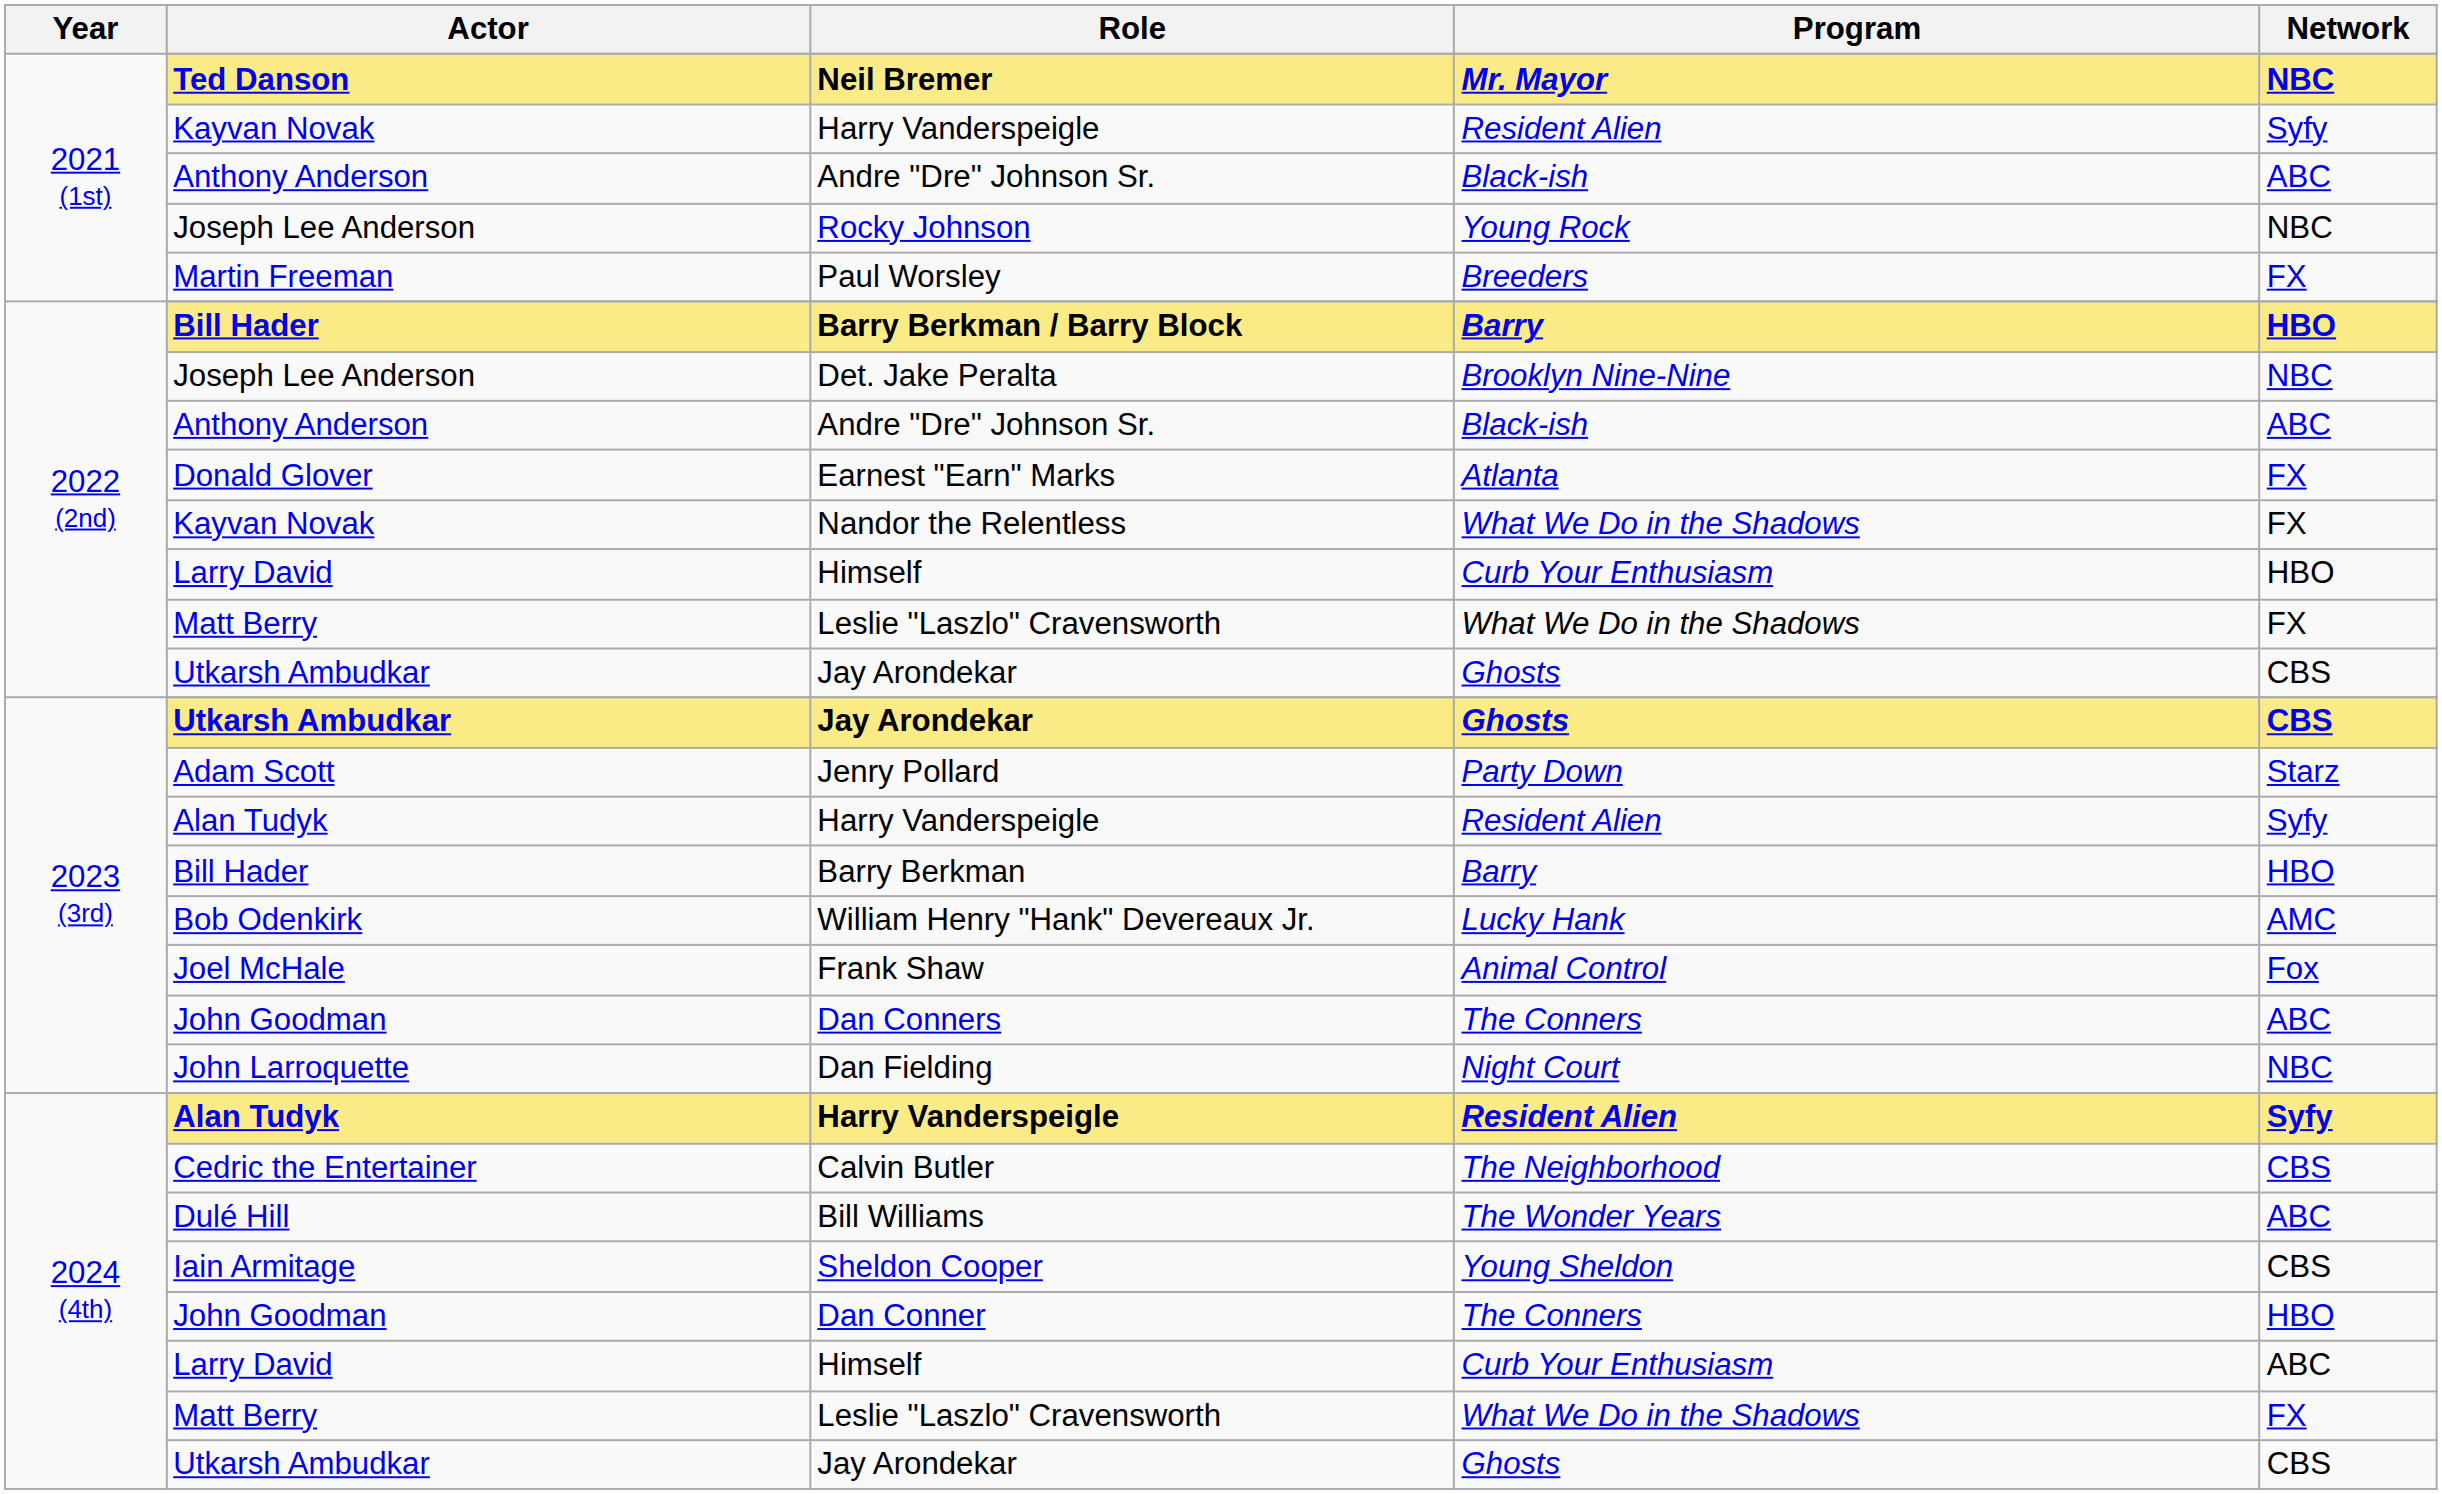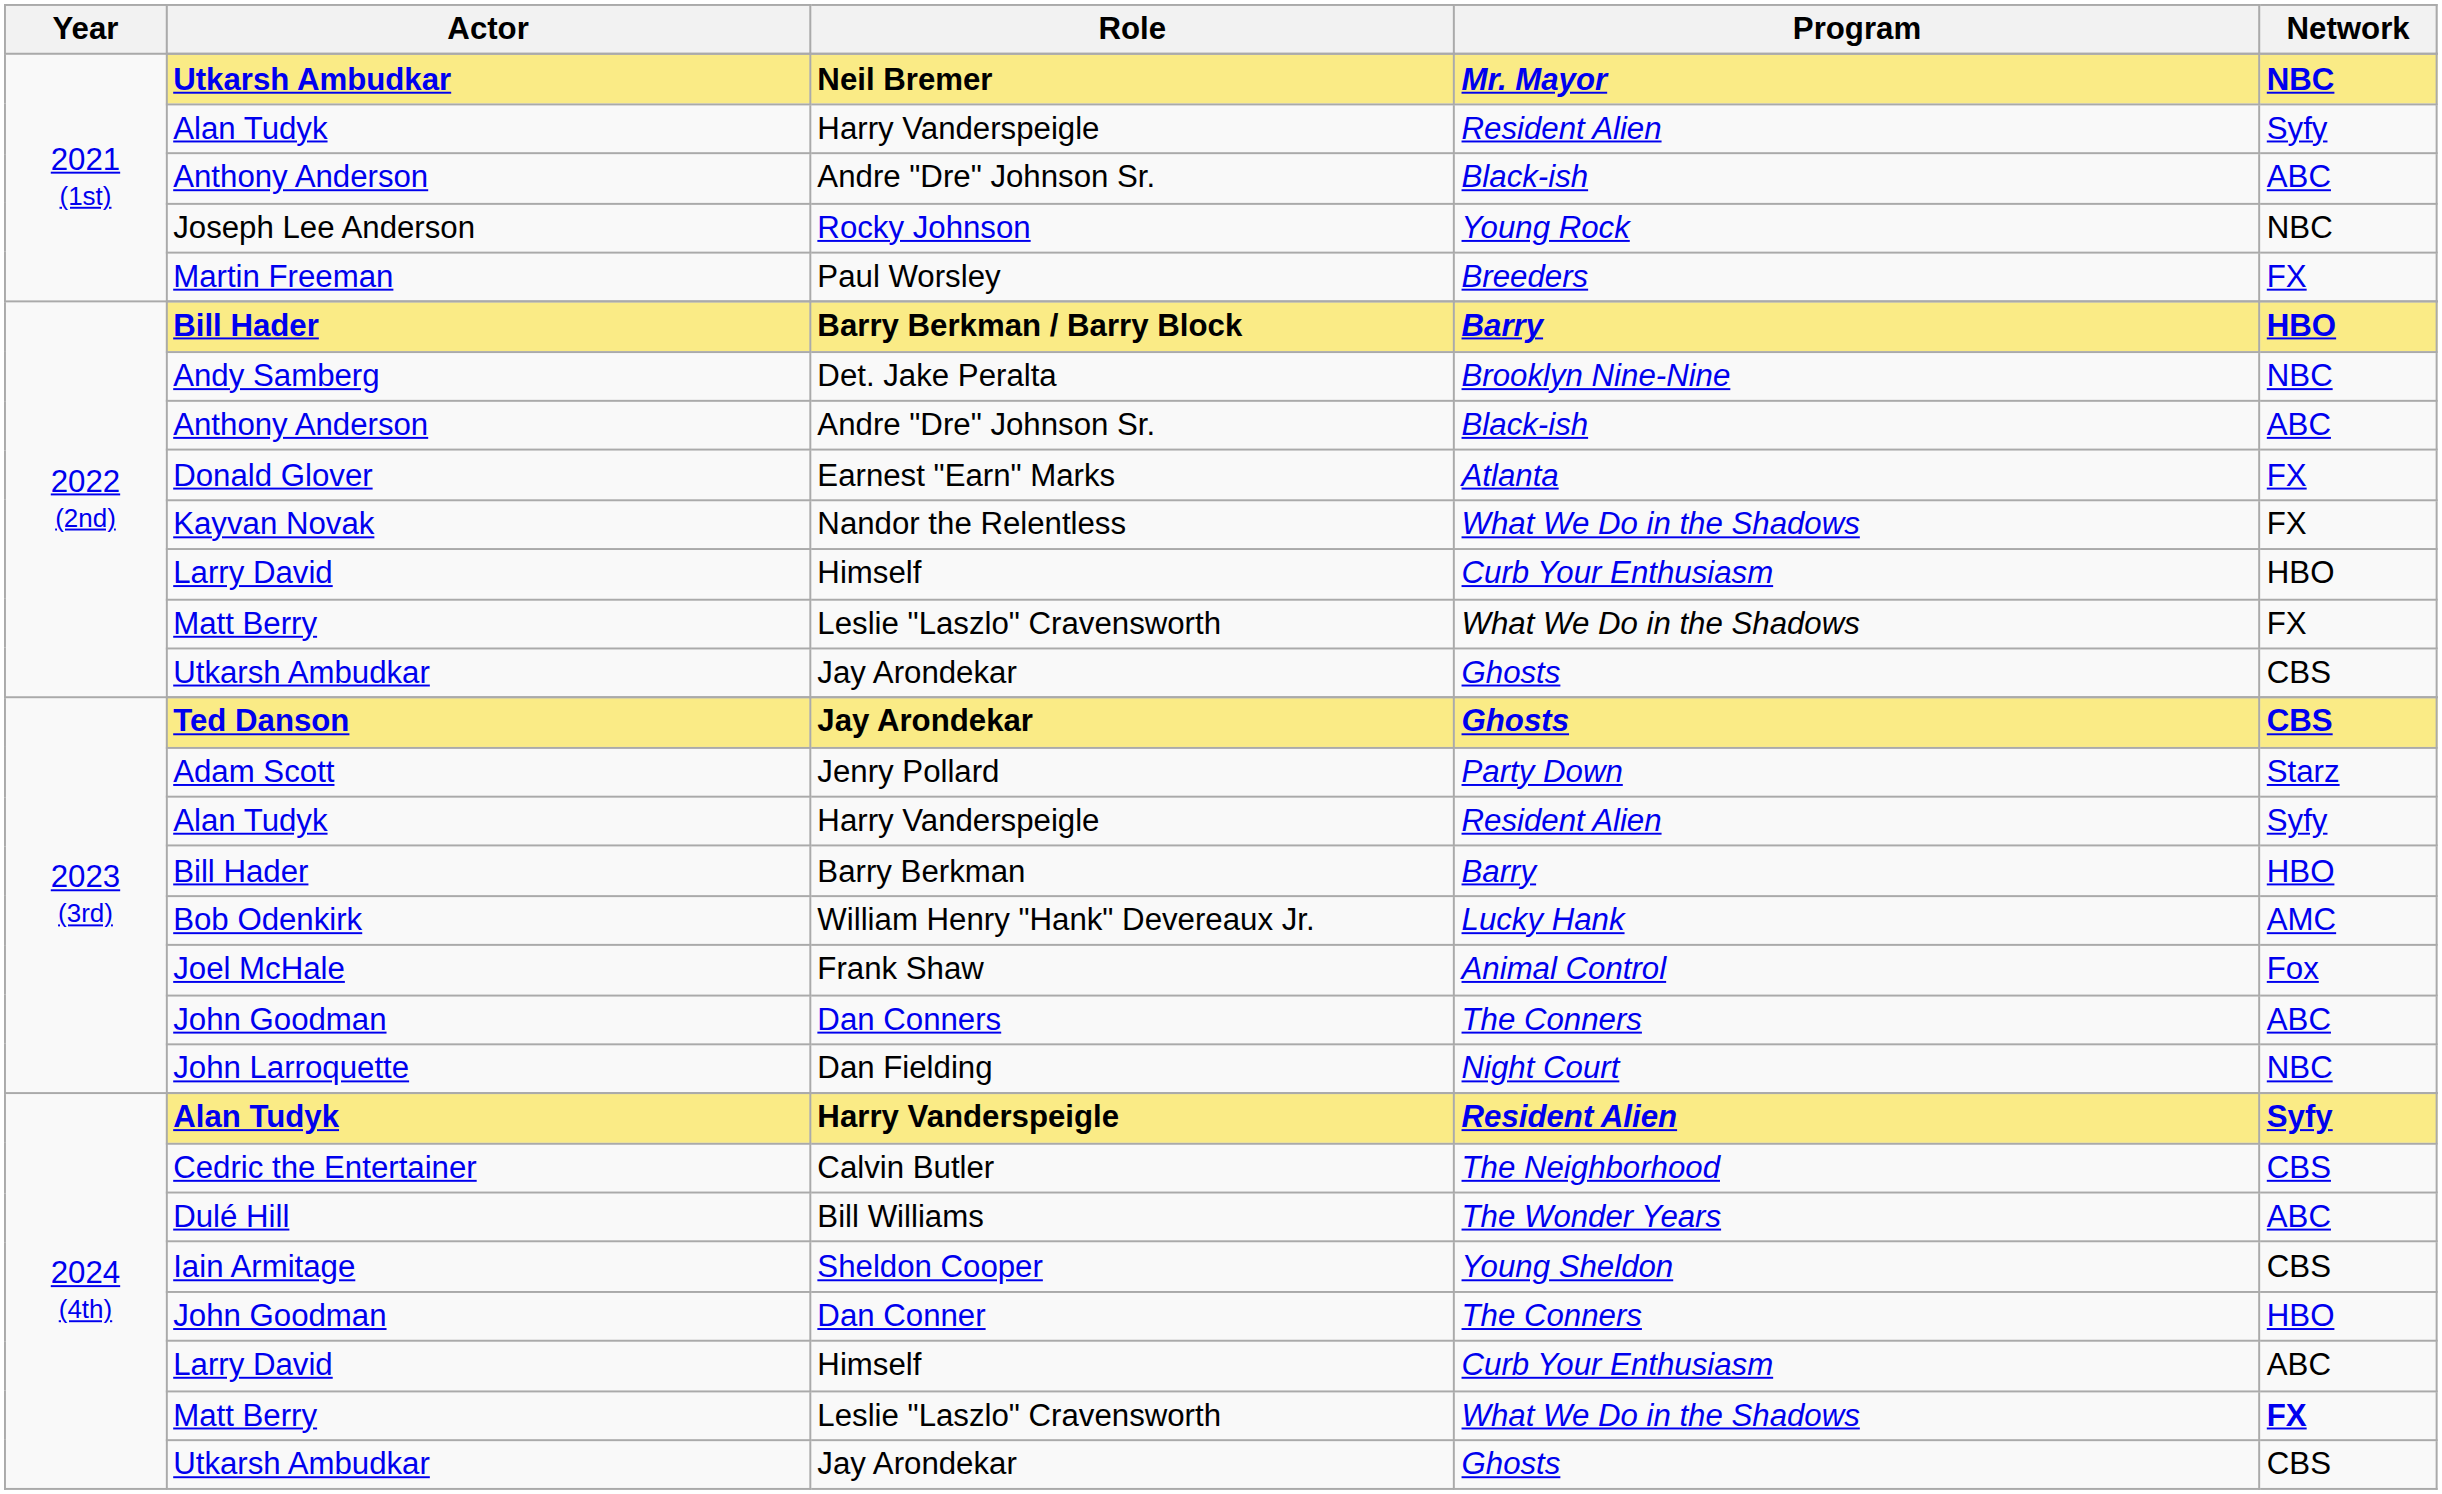Neil Bremer | Actor: Ted Danson -> Utkarsh Ambudkar
2021 (1st) / Harry Vanderspeigle | Actor: Kayvan Novak -> Alan Tudyk
Det. Jake Peralta | Actor: Joseph Lee Anderson -> Andy Samberg
2023 (3rd) / Jay Arondekar | Actor: Utkarsh Ambudkar -> Ted Danson
2024 (4th) / Leslie "Laszlo" Cravensworth | Network: normal -> bold
